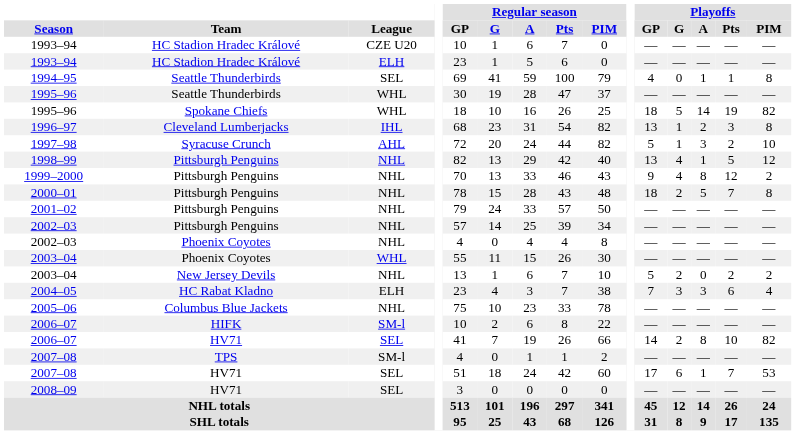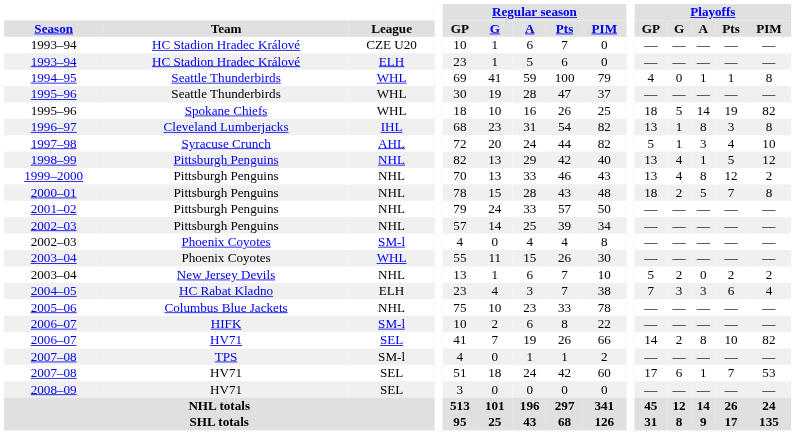1994–95 | League: SEL -> WHL
1996–97 | Playoffs / A: 2 -> 8
1997–98 | Playoffs / Pts: 2 -> 4
1999–2000 | Playoffs / GP: 9 -> 13
2002–03 / Phoenix Coyotes | League: NHL -> SM-l
